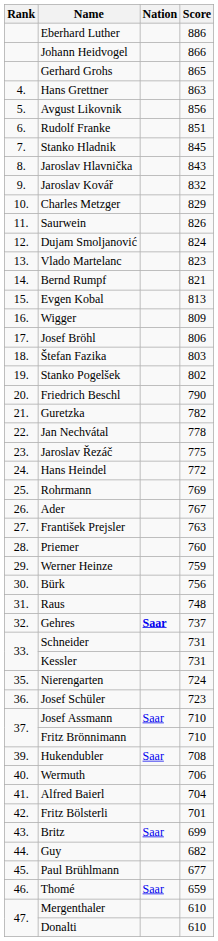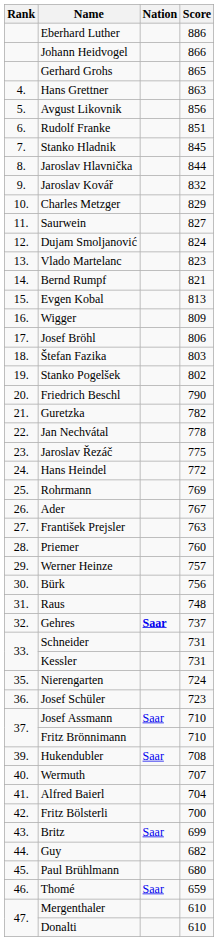Jaroslav Hlavnička | Score: 843 -> 844
Saurwein | Score: 826 -> 827
Werner Heinze | Score: 759 -> 757
Wermuth | Score: 706 -> 707
Fritz Bölsterli | Score: 701 -> 700
Paul Brühlmann | Score: 677 -> 680
